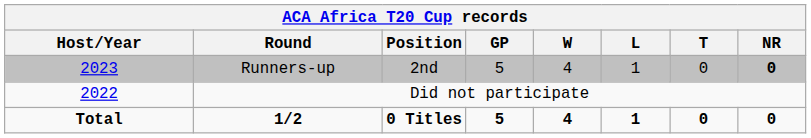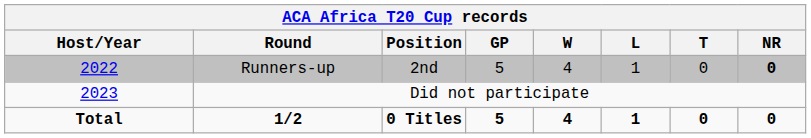Runners-up | ACA Africa T20 Cup records / Host/Year: 2023 -> 2022
Did not participate | ACA Africa T20 Cup records / Host/Year: 2022 -> 2023
